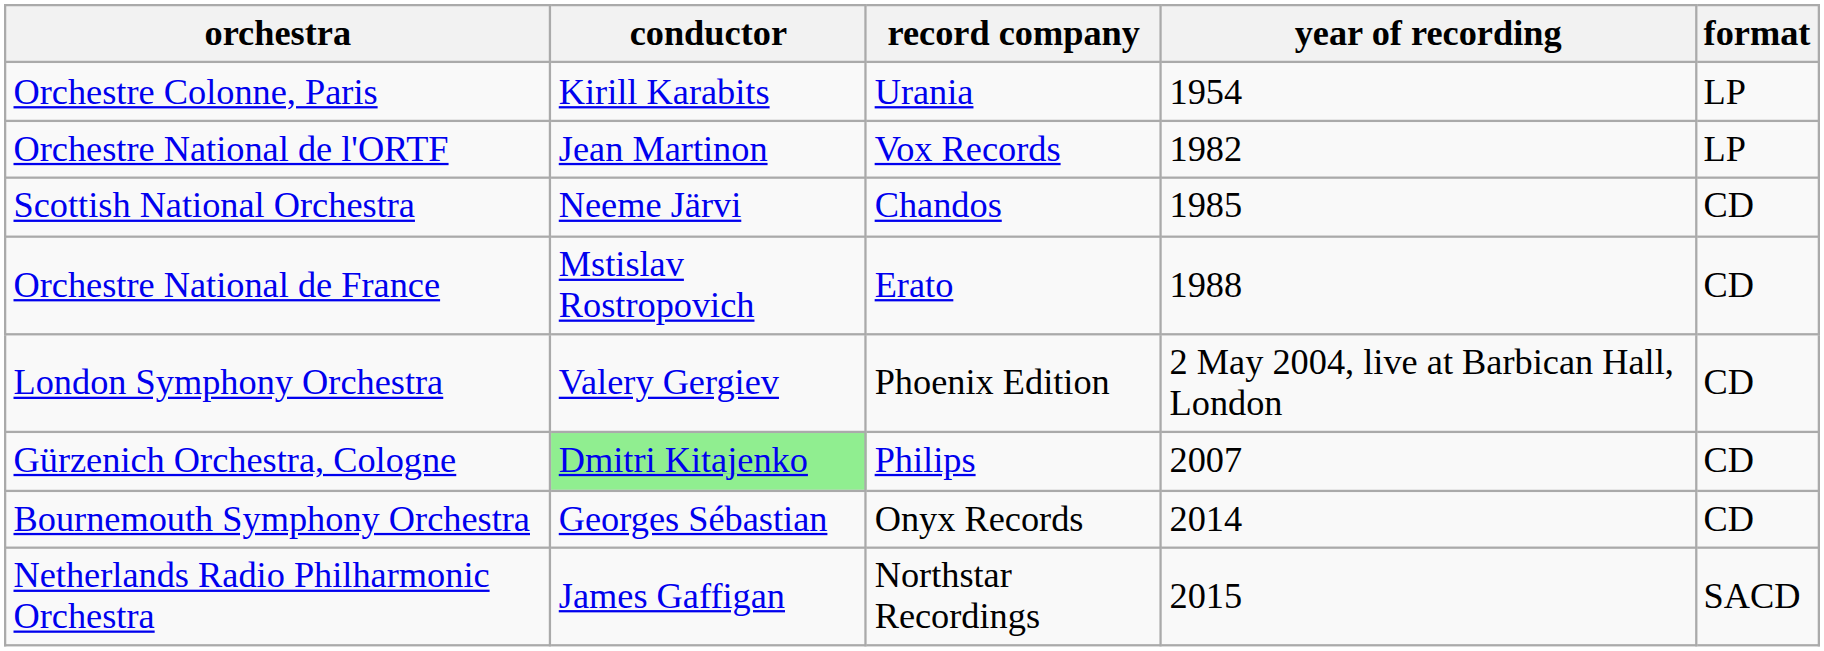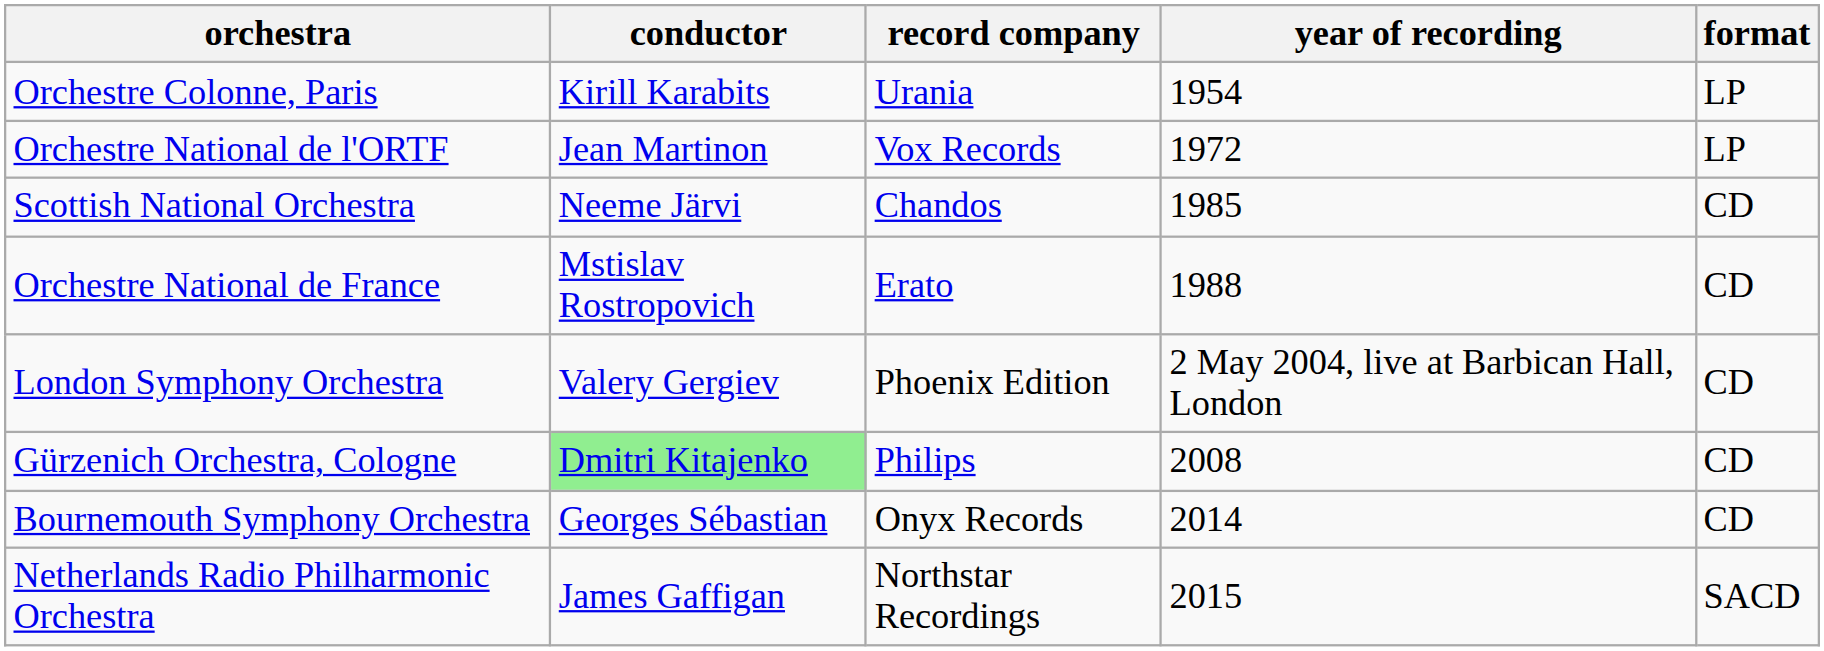Orchestre National de l'ORTF | year of recording: 1982 -> 1972
Gürzenich Orchestra, Cologne | year of recording: 2007 -> 2008
